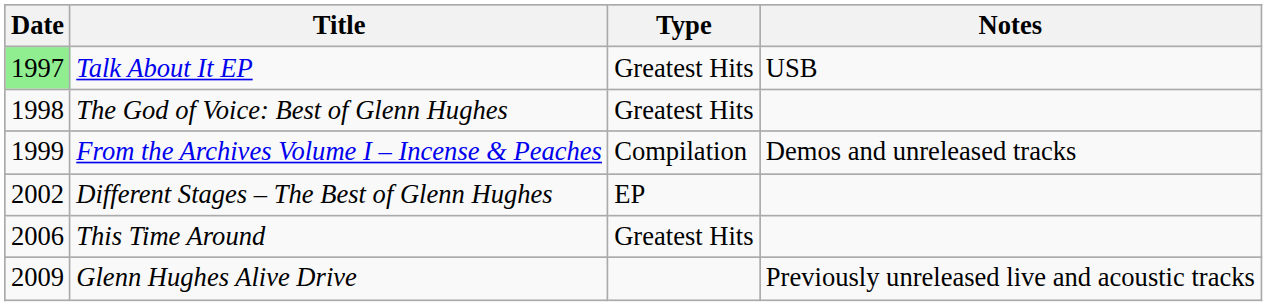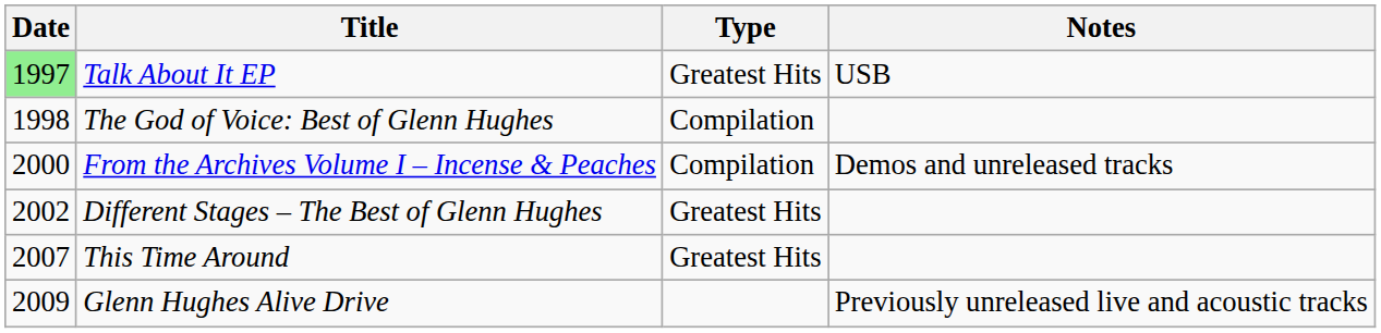The God of Voice: Best of Glenn Hughes | Type: Greatest Hits -> Compilation
From the Archives Volume I – Incense & Peaches | Date: 1999 -> 2000
Different Stages – The Best of Glenn Hughes | Type: EP -> Greatest Hits
This Time Around | Date: 2006 -> 2007
